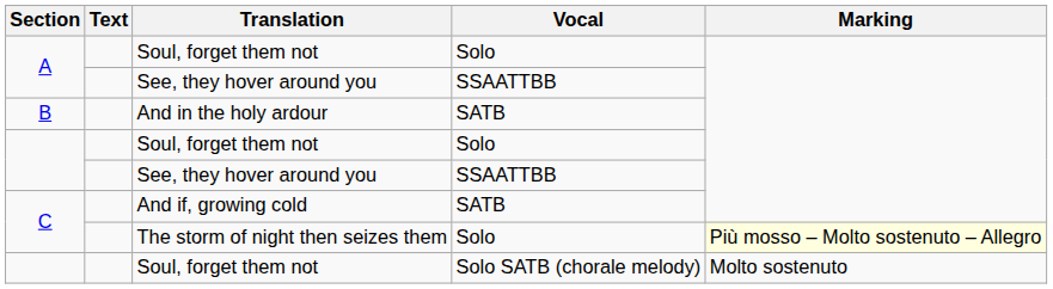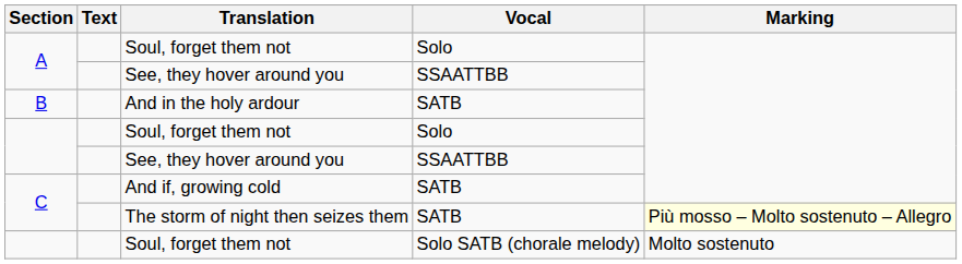The storm of night then seizes them | Vocal: Solo -> SATB
